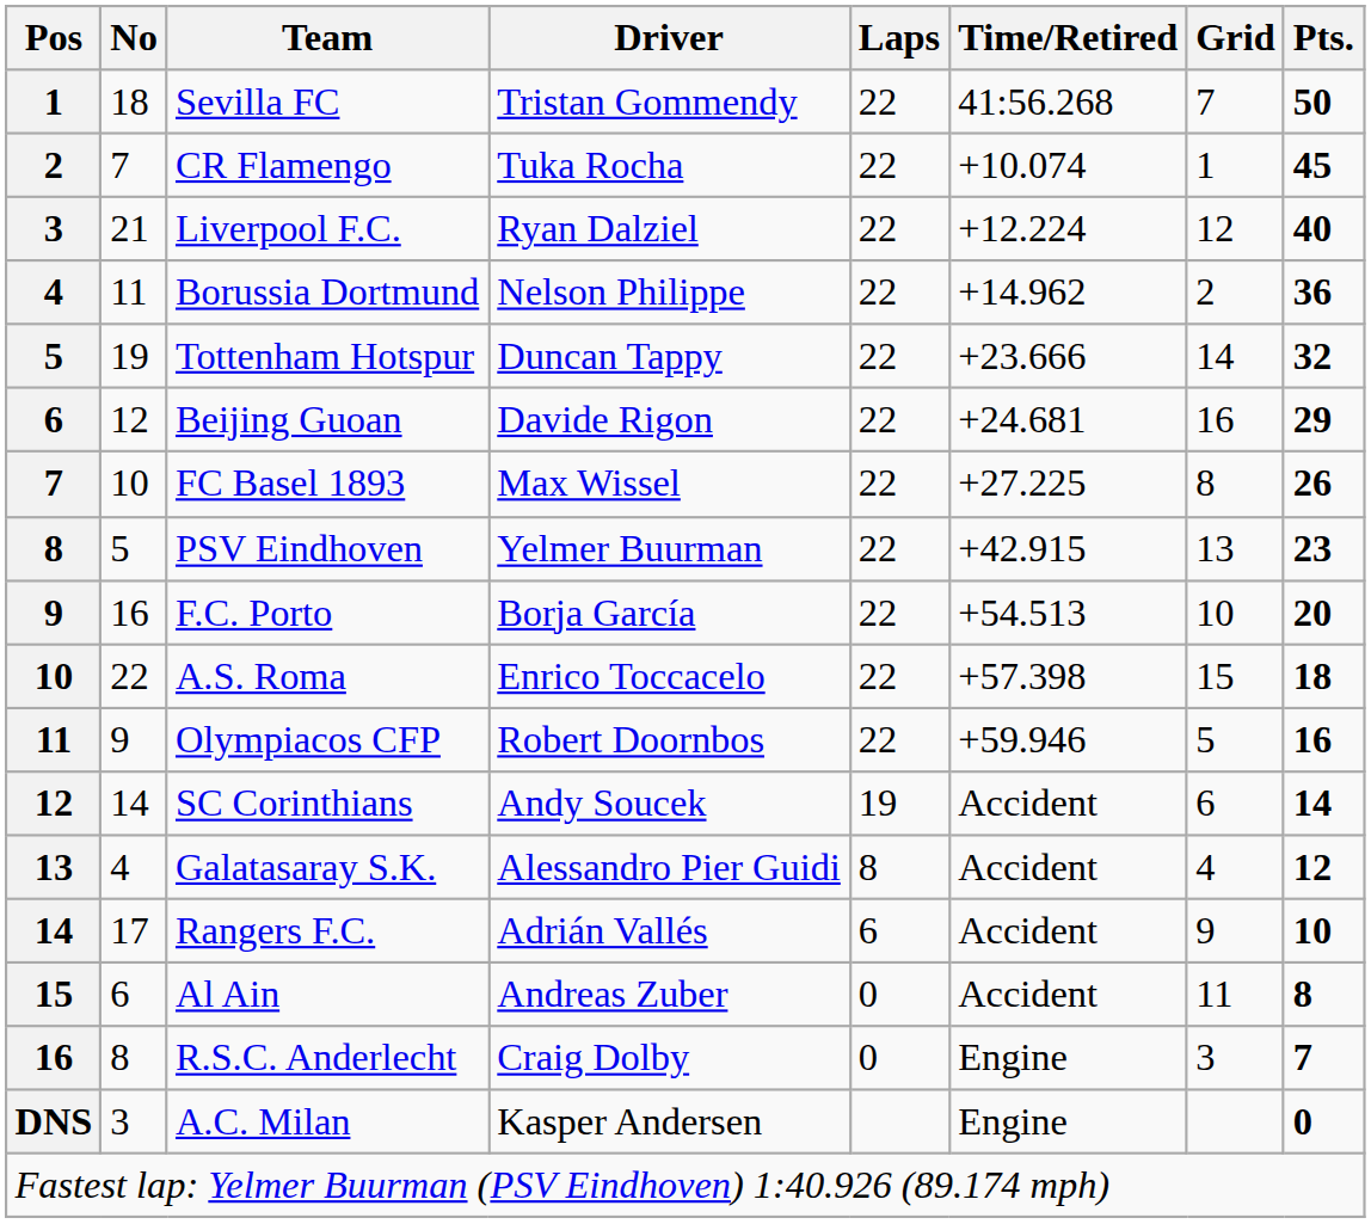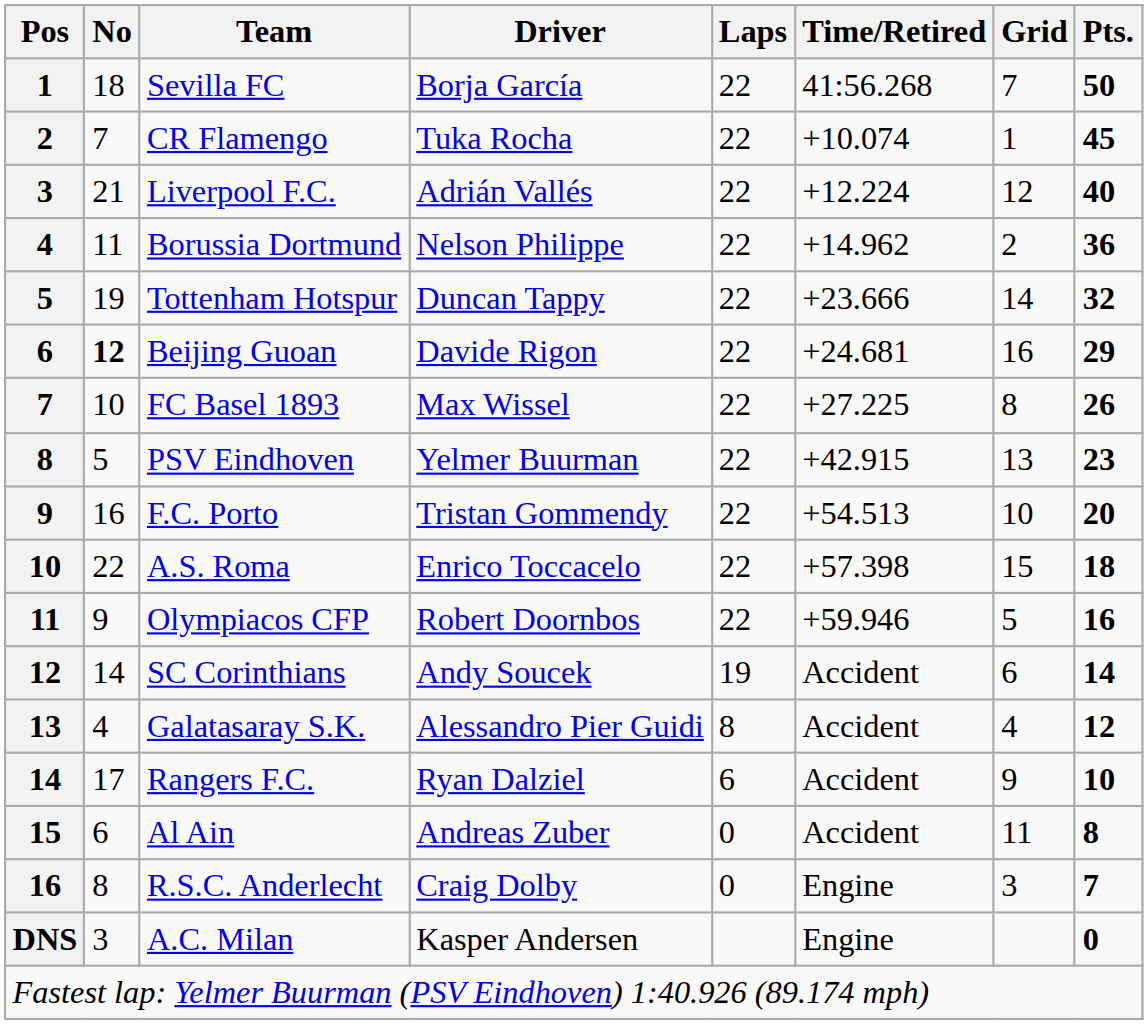Sevilla FC | Driver: Tristan Gommendy -> Borja García
Liverpool F.C. | Driver: Ryan Dalziel -> Adrián Vallés
Beijing Guoan | No: normal -> bold
F.C. Porto | Driver: Borja García -> Tristan Gommendy
Rangers F.C. | Driver: Adrián Vallés -> Ryan Dalziel
